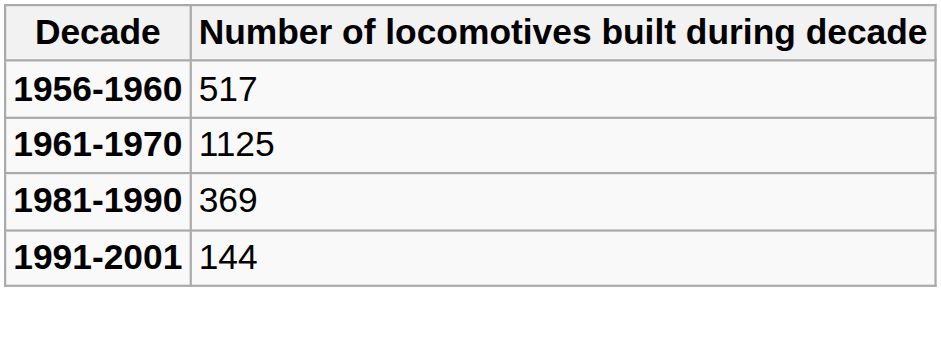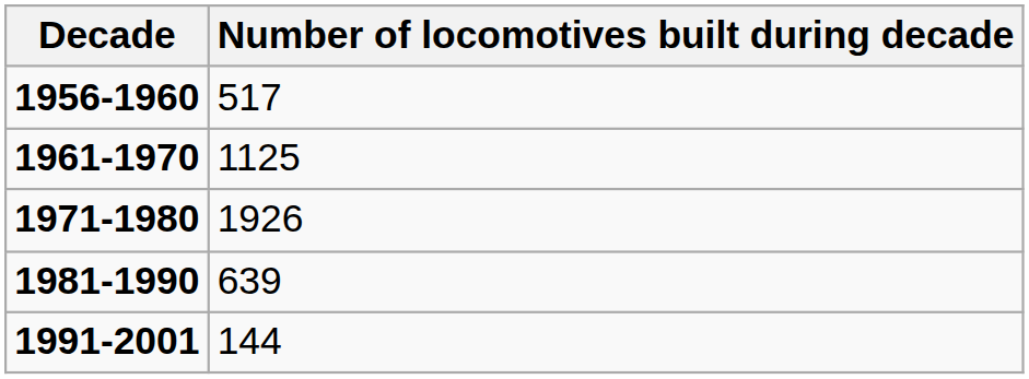+ row: 1971-1980 | 1926
1981-1990 | Number of locomotives built during decade: 369 -> 639
